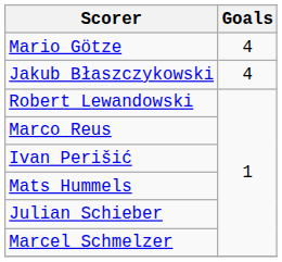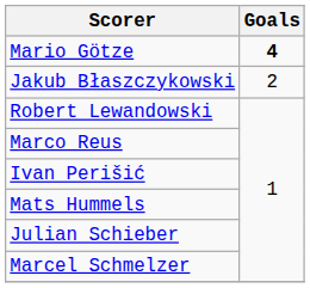Mario Götze | Goals: normal -> bold
Jakub Błaszczykowski | Goals: 4 -> 2
